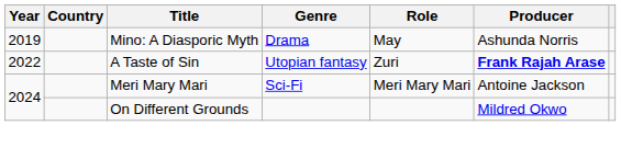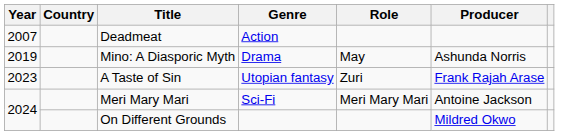+ row: 2007 | Deadmeat | Action
A Taste of Sin | Year: 2022 -> 2023
A Taste of Sin | Producer: bold -> normal
